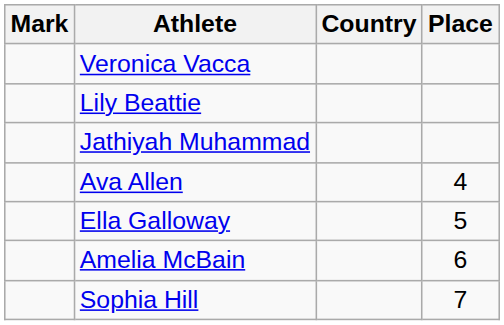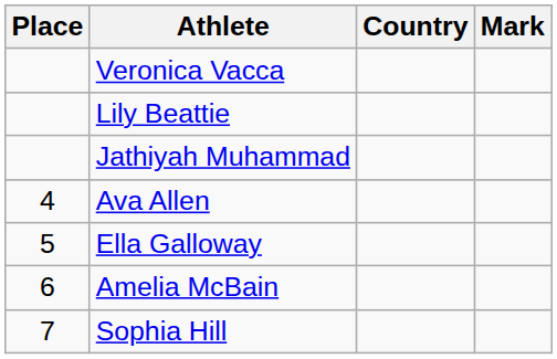columns swapped: Place <-> Mark
